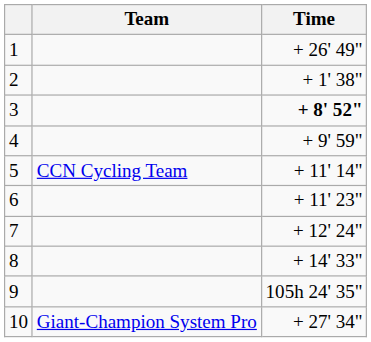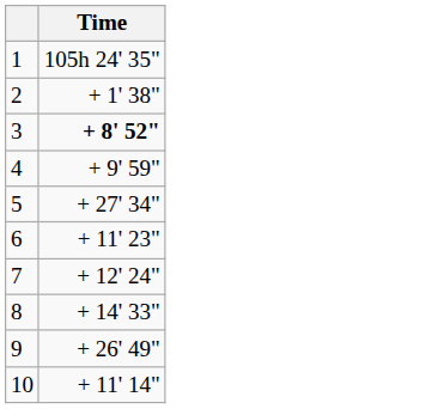- column: Team | CCN Cycling Team | Giant-Champion System Pro
1 | Time: + 26' 49" -> 105h 24' 35"
5 | Time: + 11' 14" -> + 27' 34"
9 | Time: 105h 24' 35" -> + 26' 49"
10 | Time: + 27' 34" -> + 11' 14"
